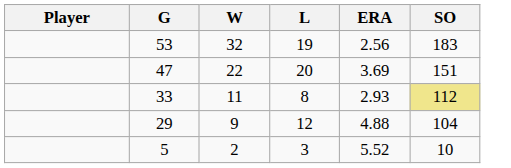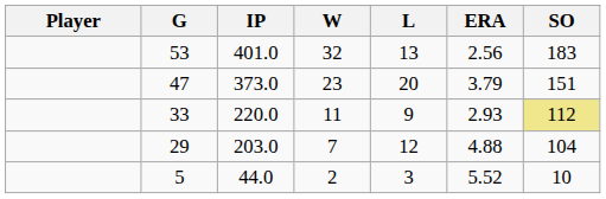+ column: IP | 401.0 | 373.0 | 220.0 | 203.0 | 44.0
53 | L: 19 -> 13
47 | W: 22 -> 23
47 | ERA: 3.69 -> 3.79
33 | L: 8 -> 9
29 | W: 9 -> 7
